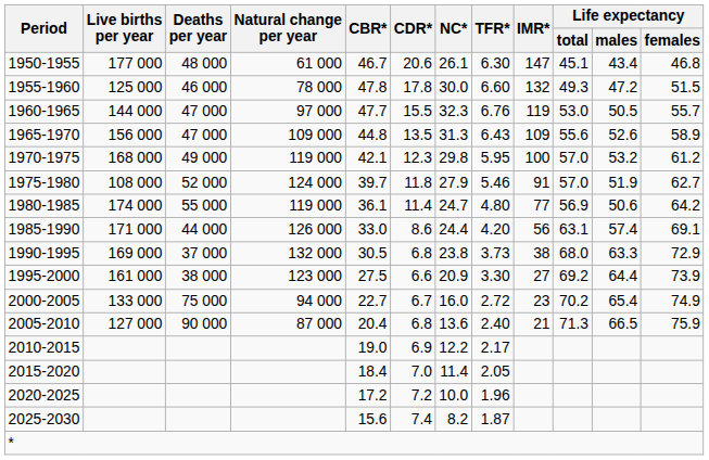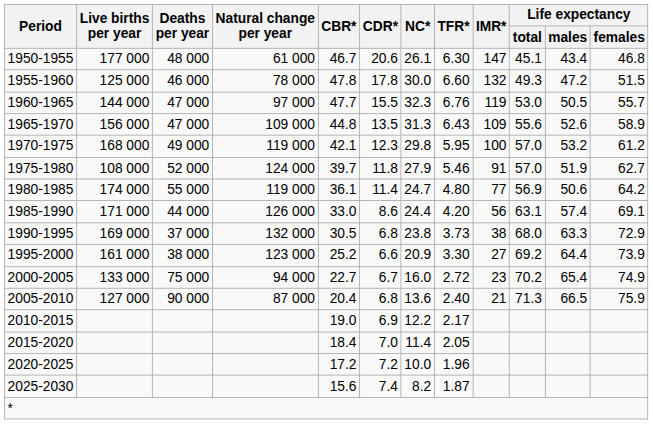1995-2000 | CBR*: 27.5 -> 25.2
